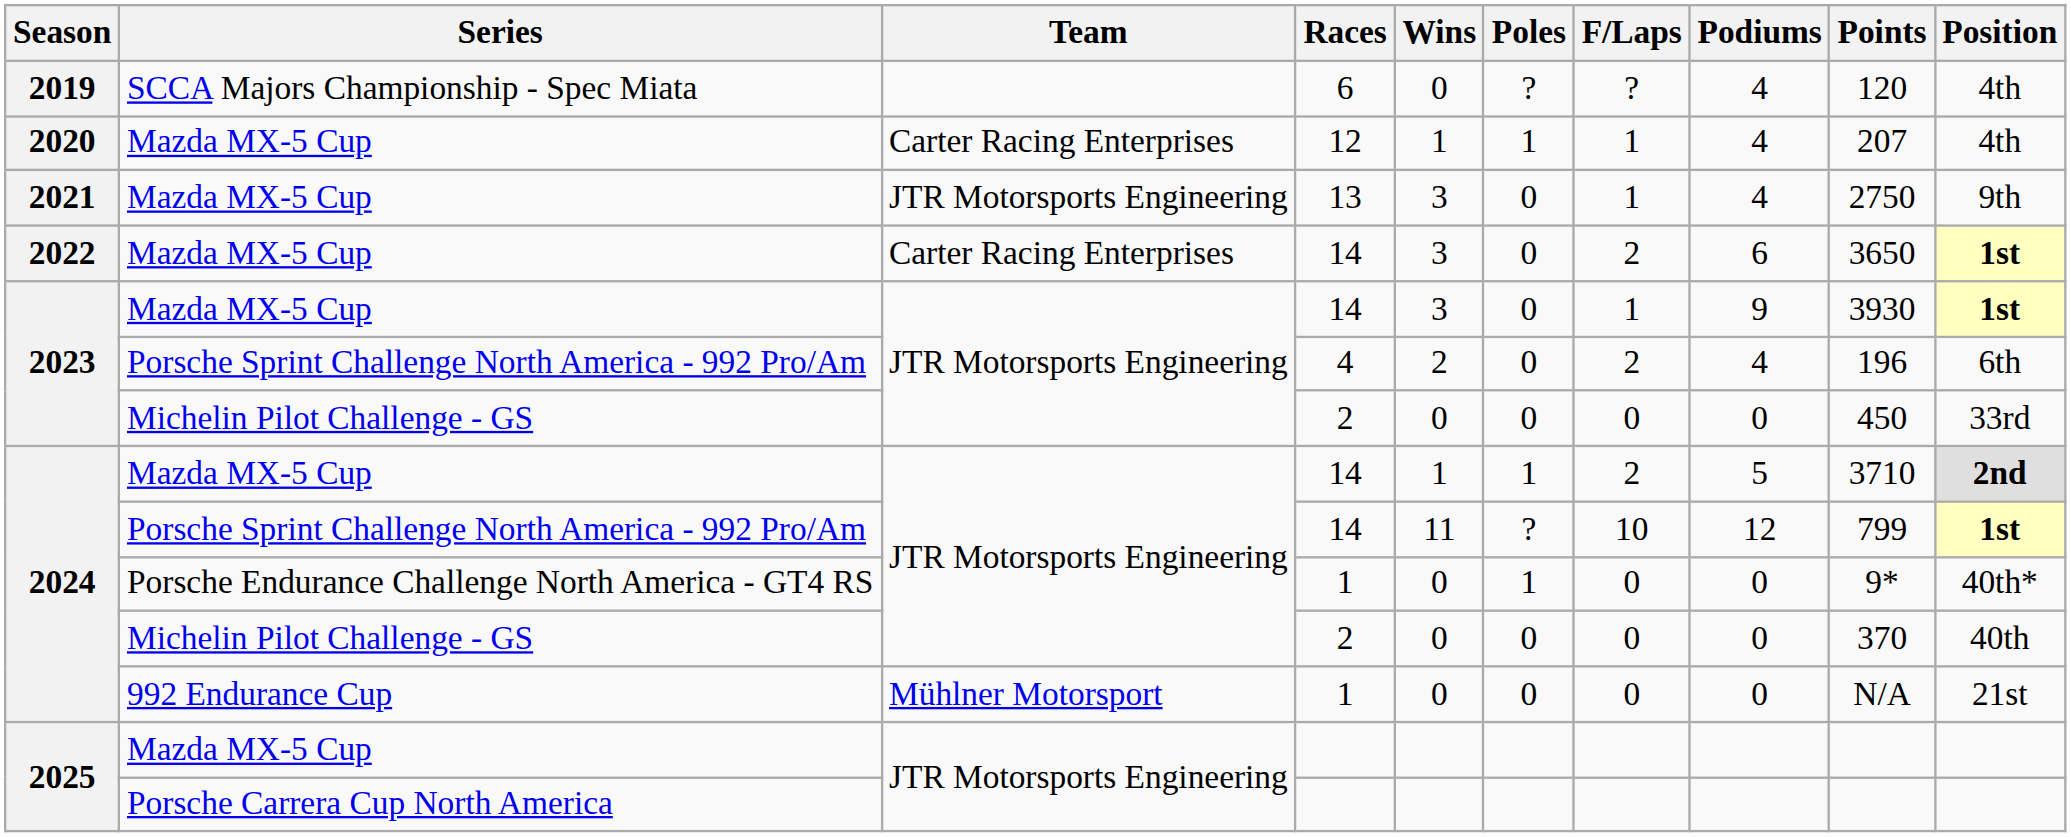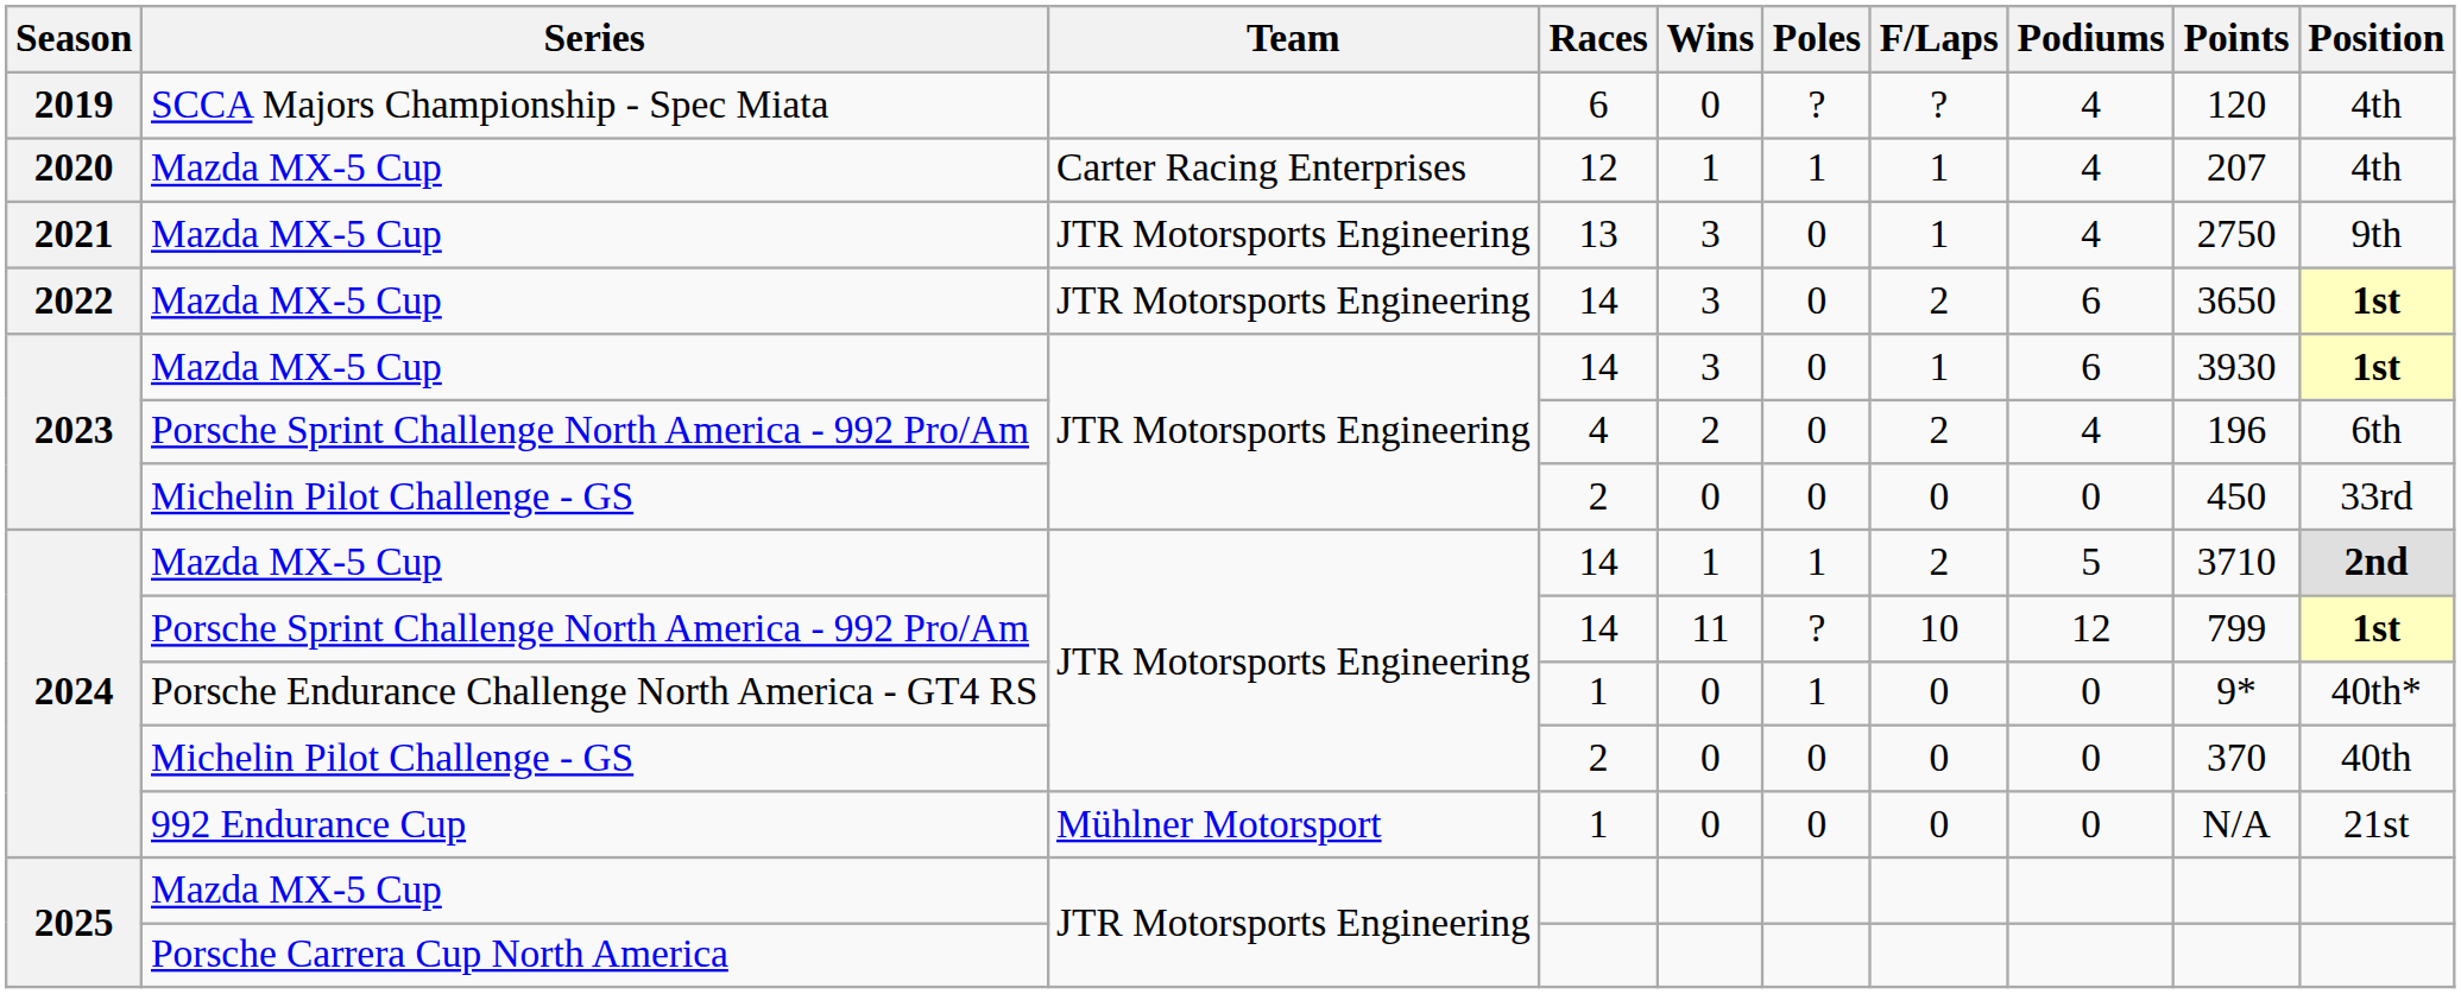2022 / 14 | Team: Carter Racing Enterprises -> JTR Motorsports Engineering
2023 / 14 | Podiums: 9 -> 6
